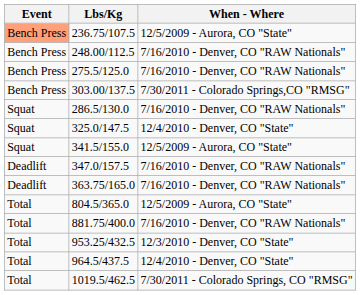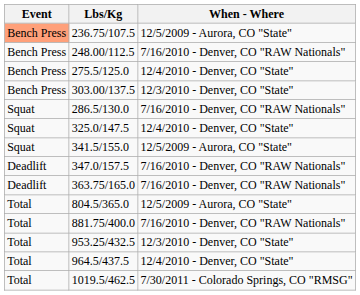275.5/125.0 | When - Where: 7/16/2010 - Denver, CO "RAW Nationals" -> 12/4/2010 - Denver, CO "State"
303.00/137.5 | When - Where: 7/30/2011 - Colorado Springs,CO "RMSG" -> 12/3/2010 - Denver, CO "State"
